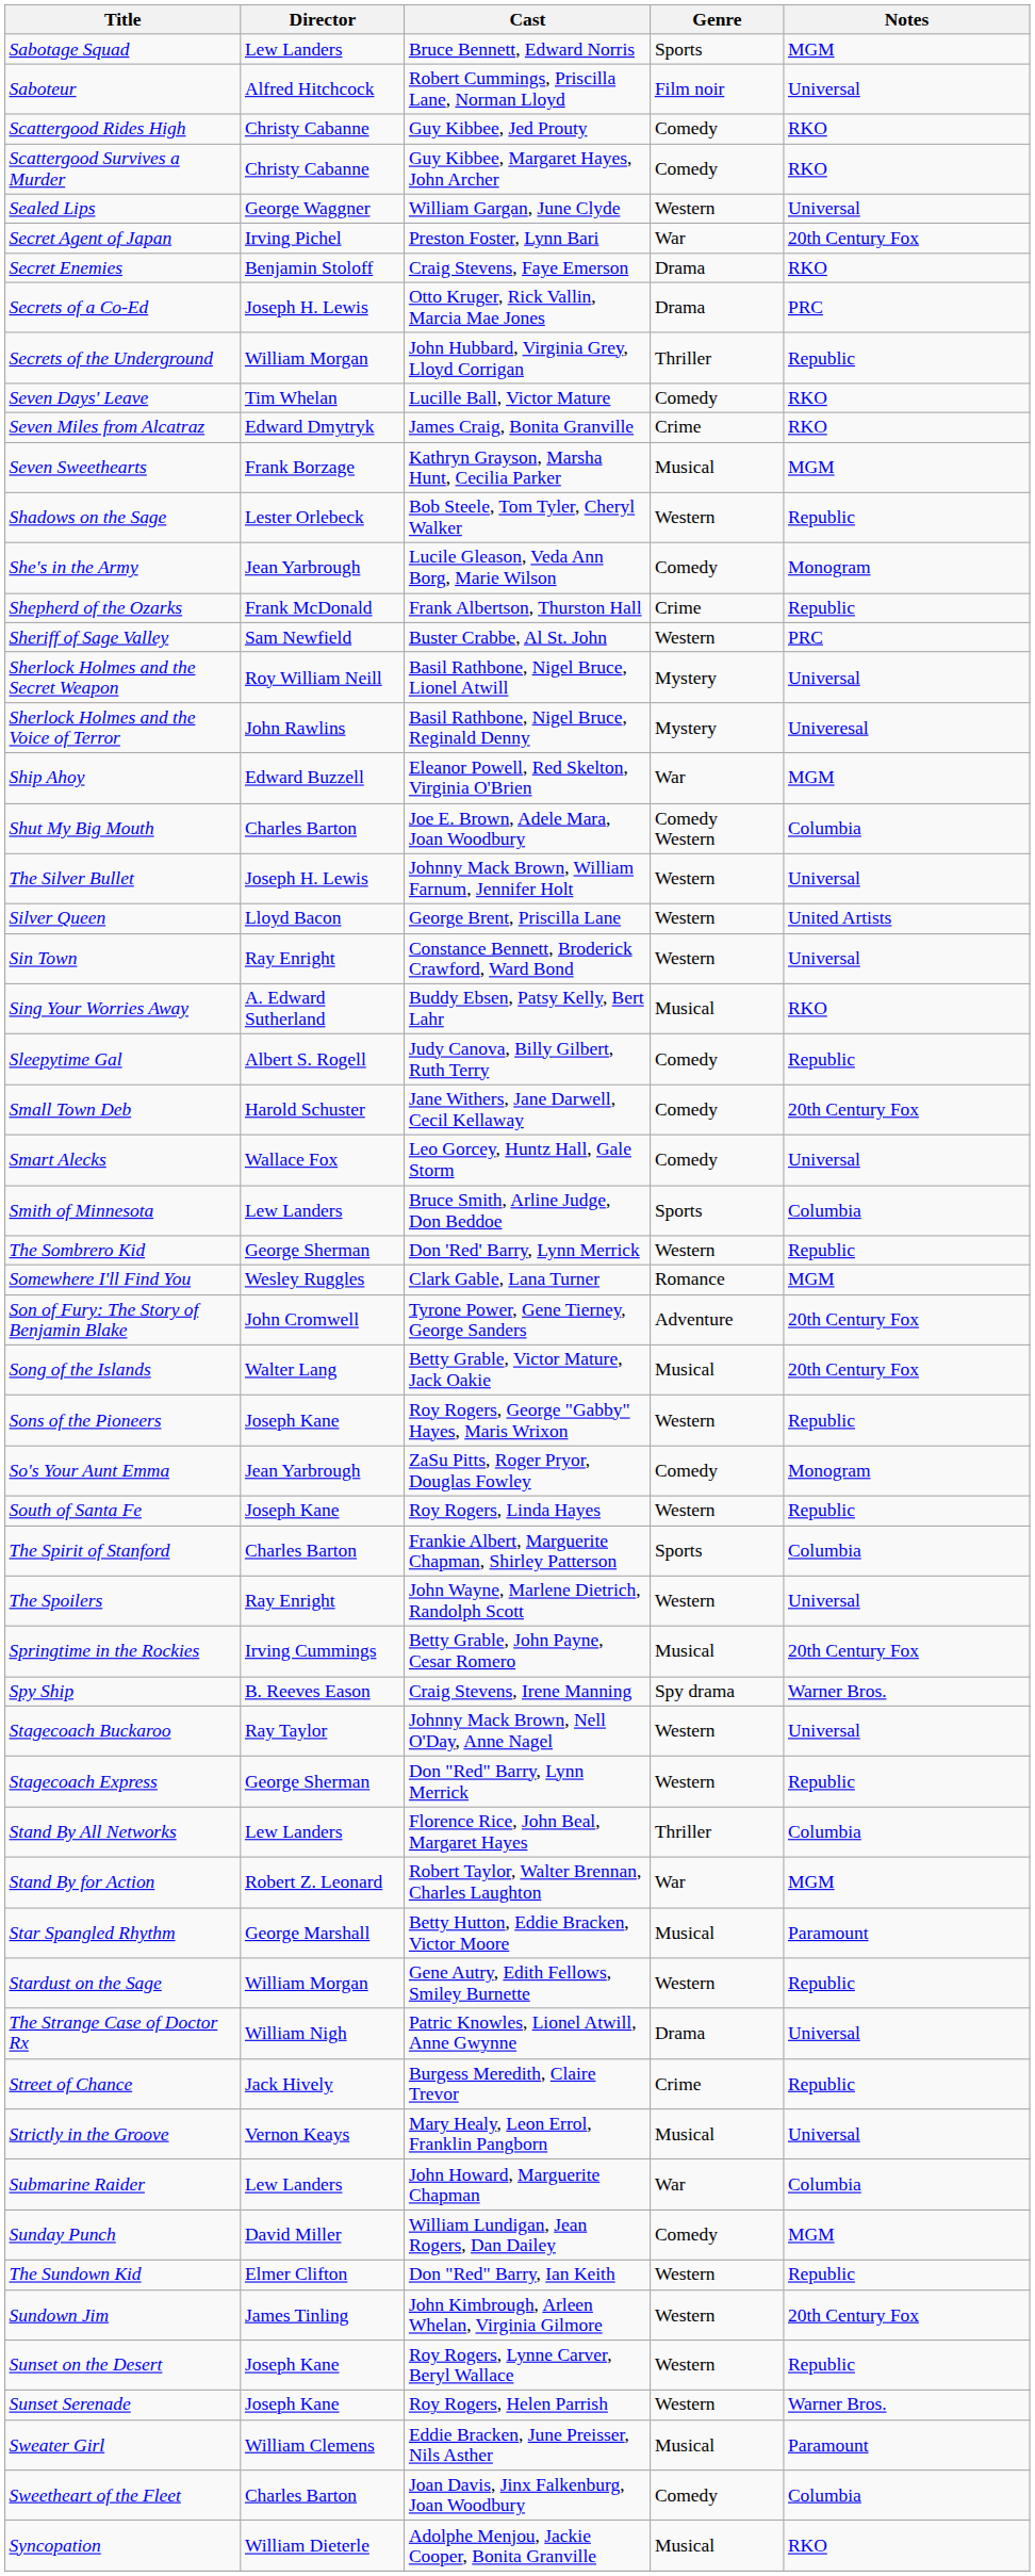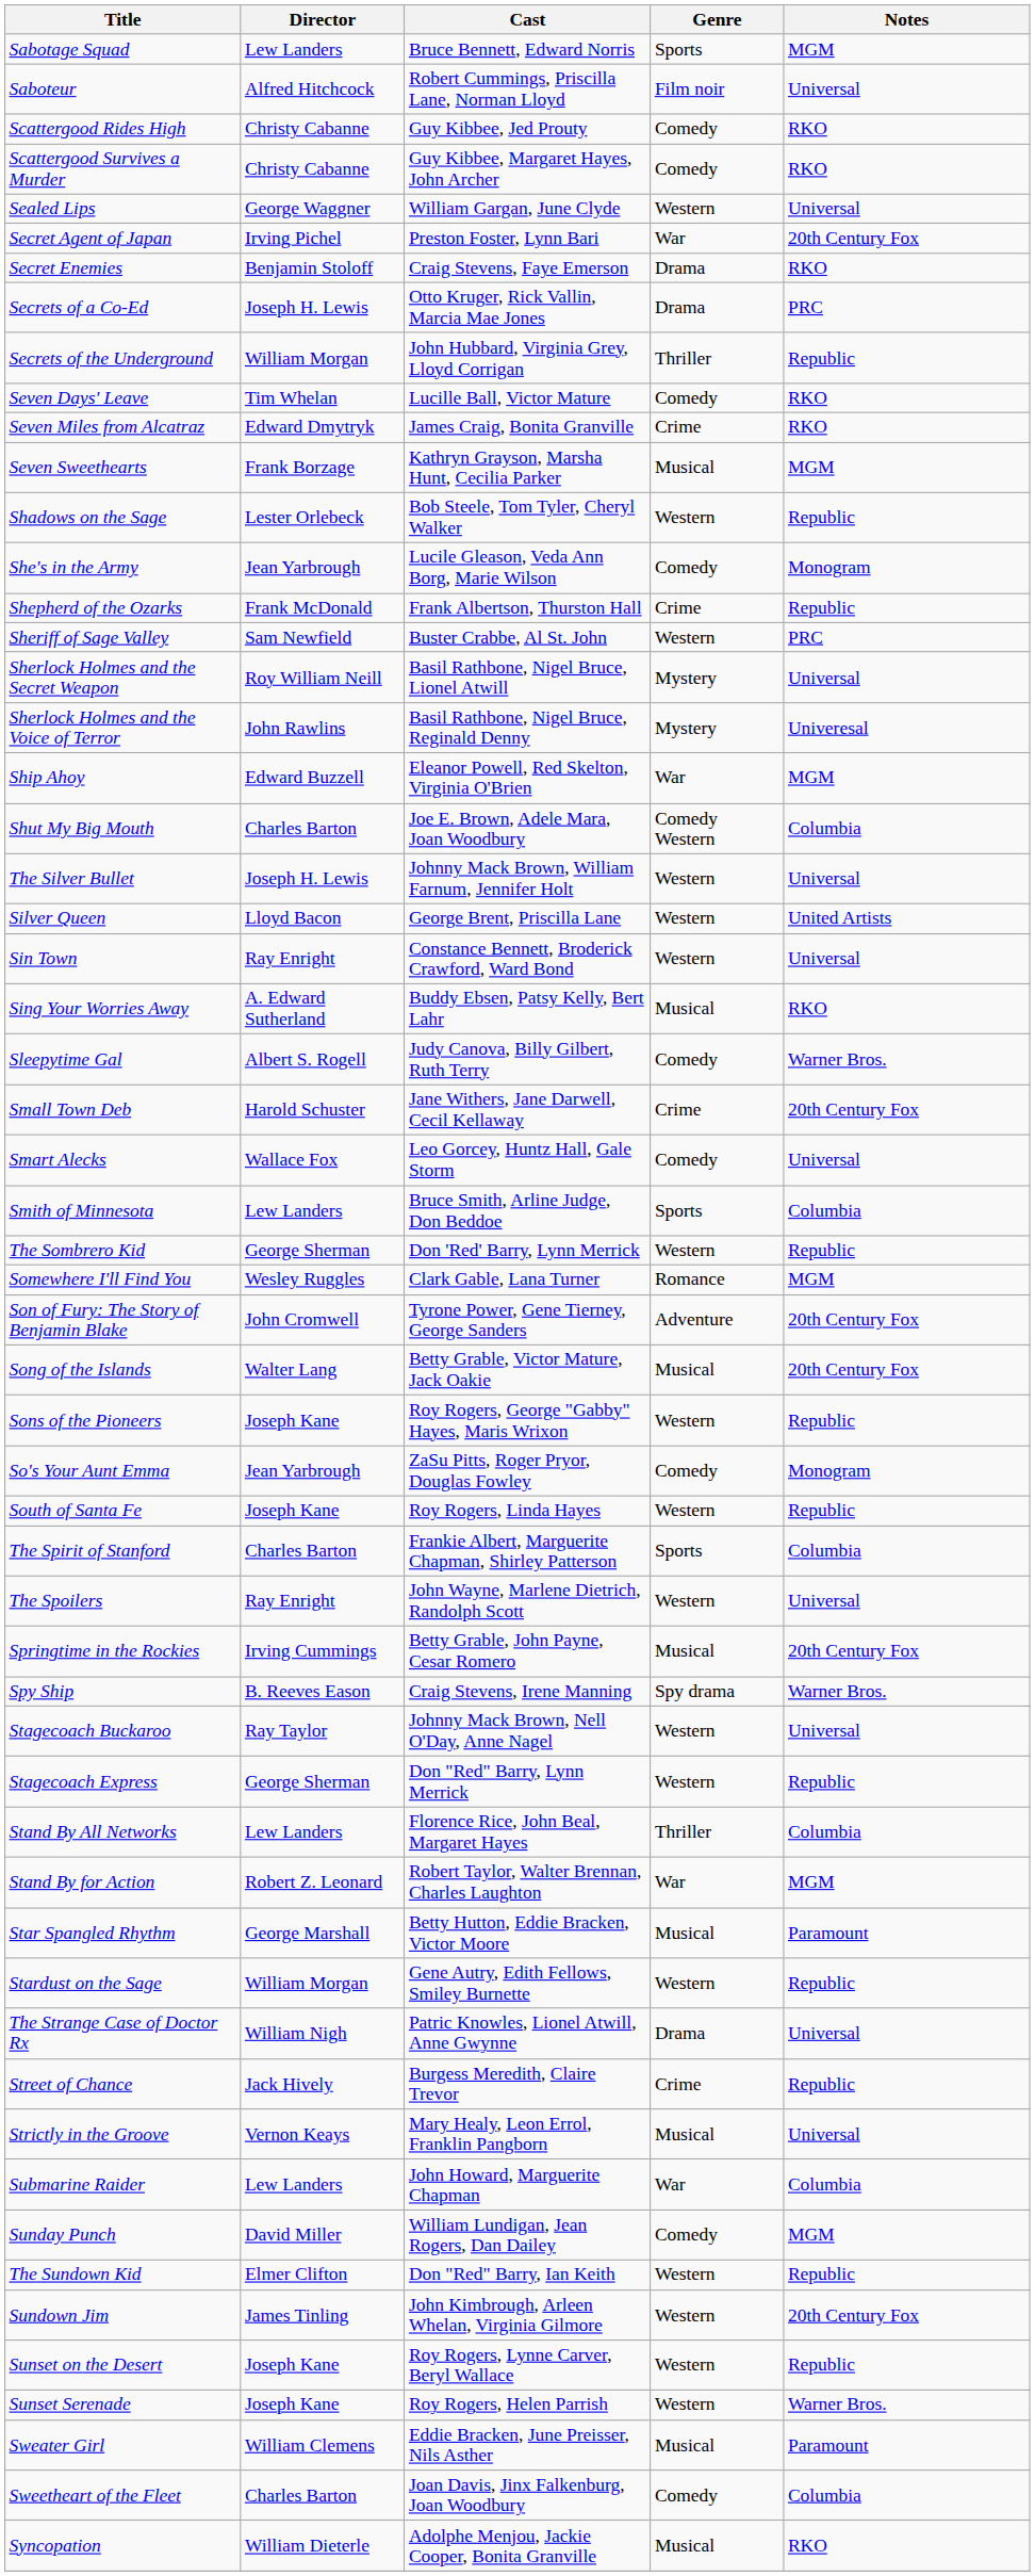Sleepytime Gal | Notes: Republic -> Warner Bros.
Small Town Deb | Genre: Comedy -> Crime
